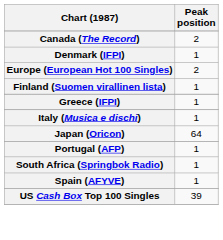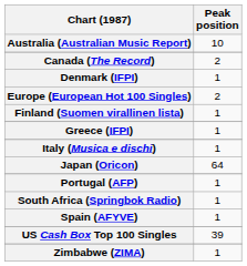+ row: Australia (Australian Music Report) | 10
+ row: Zimbabwe (ZIMA) | 1
